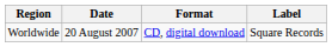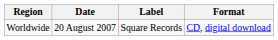columns swapped: Format <-> Label
